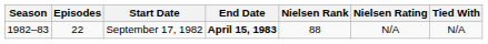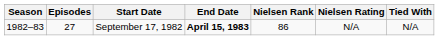September 17, 1982 | Episodes: 22 -> 27
September 17, 1982 | Nielsen Rank: 88 -> 86
